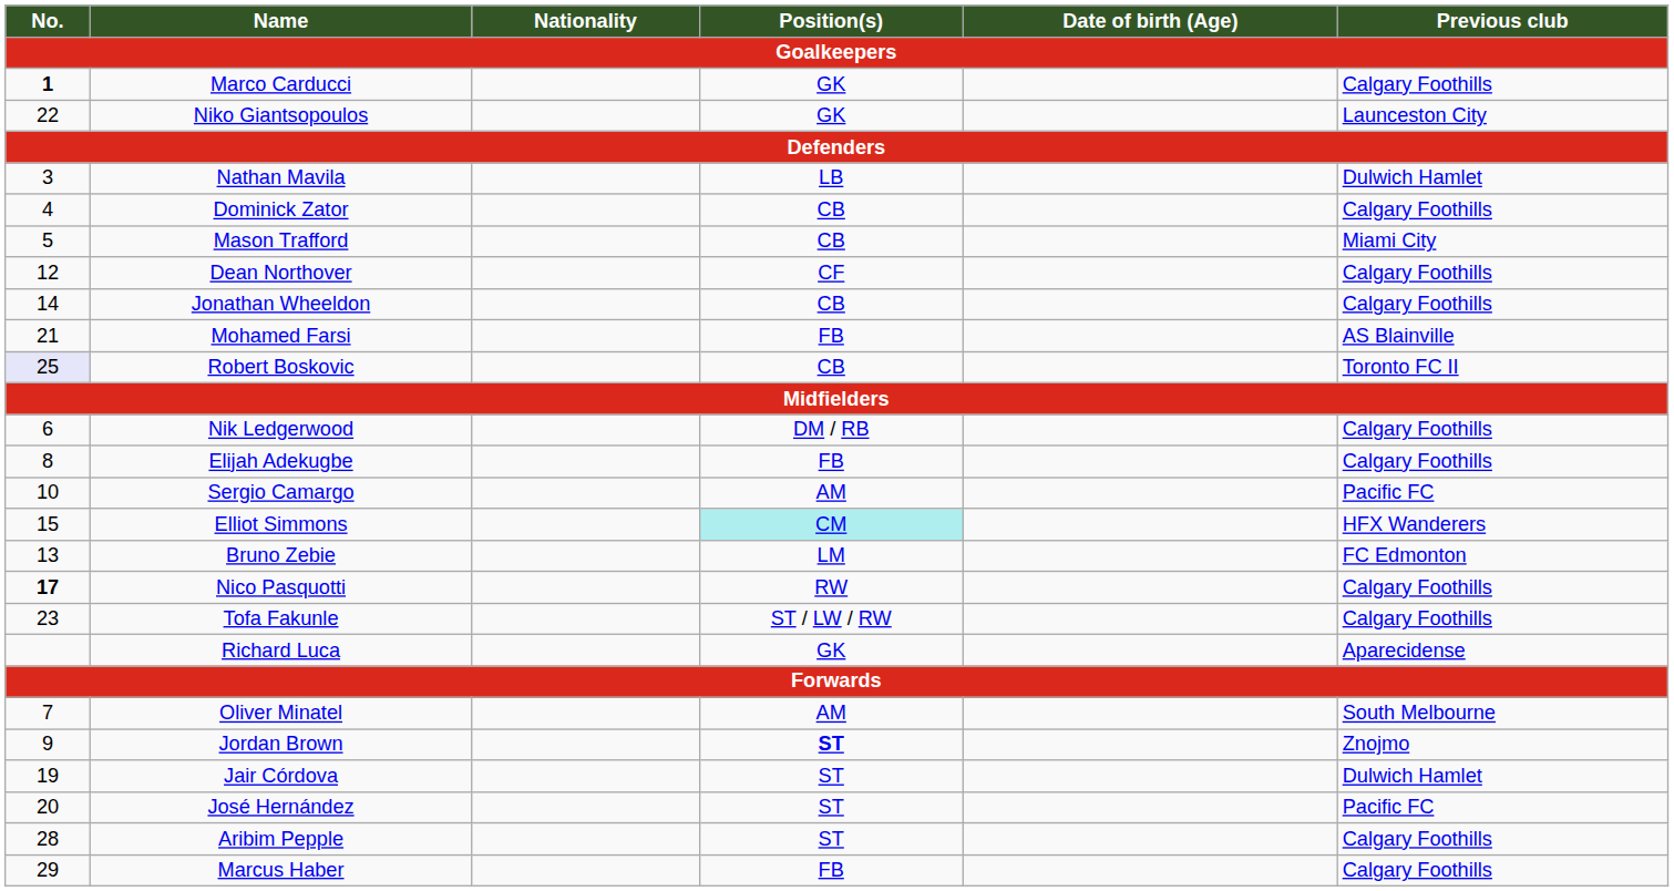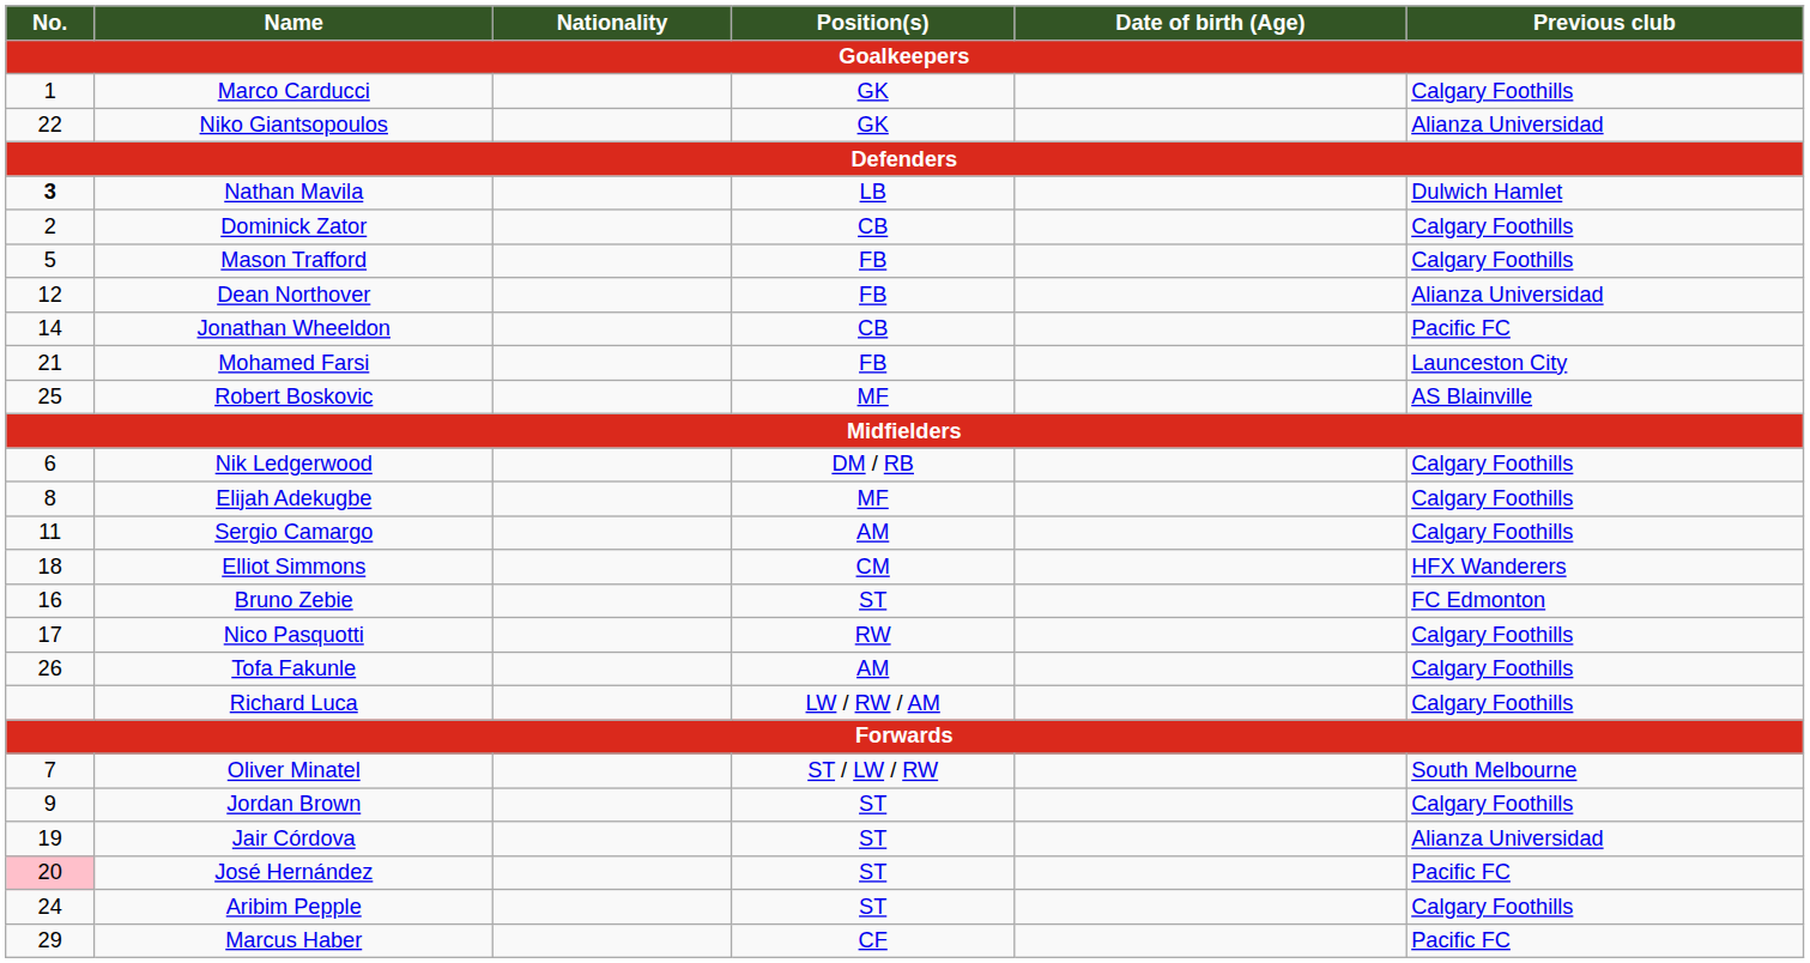Marco Carducci | No.: bold -> normal
Niko Giantsopoulos | Previous club: Launceston City -> Alianza Universidad
Nathan Mavila | No.: normal -> bold
Dominick Zator | No.: 4 -> 2
Mason Trafford | Position(s): CB -> FB
Mason Trafford | Previous club: Miami City -> Calgary Foothills
Dean Northover | Position(s): CF -> FB
Dean Northover | Previous club: Calgary Foothills -> Alianza Universidad
Jonathan Wheeldon | Previous club: Calgary Foothills -> Pacific FC
Mohamed Farsi | Previous club: AS Blainville -> Launceston City
Robert Boskovic | No.: lavender background -> no background
Robert Boskovic | Position(s): CB -> MF
Robert Boskovic | Previous club: Toronto FC II -> AS Blainville
Elijah Adekugbe | Position(s): FB -> MF
Sergio Camargo | No.: 10 -> 11
Sergio Camargo | Previous club: Pacific FC -> Calgary Foothills
Elliot Simmons | No.: 15 -> 18
Elliot Simmons | Position(s): paleturquoise background -> no background
Bruno Zebie | No.: 13 -> 16
Bruno Zebie | Position(s): LM -> ST
Nico Pasquotti | No.: bold -> normal
Tofa Fakunle | No.: 23 -> 26
Tofa Fakunle | Position(s): ST / LW / RW -> AM
Richard Luca | Position(s): GK -> LW / RW / AM
Richard Luca | Previous club: Aparecidense -> Calgary Foothills
Oliver Minatel | Position(s): AM -> ST / LW / RW
Jordan Brown | Position(s): bold -> normal
Jordan Brown | Previous club: Znojmo -> Calgary Foothills
Jair Córdova | Previous club: Dulwich Hamlet -> Alianza Universidad
José Hernández | No.: no background -> pink background
Aribim Pepple | No.: 28 -> 24
Marcus Haber | Position(s): FB -> CF
Marcus Haber | Previous club: Calgary Foothills -> Pacific FC
